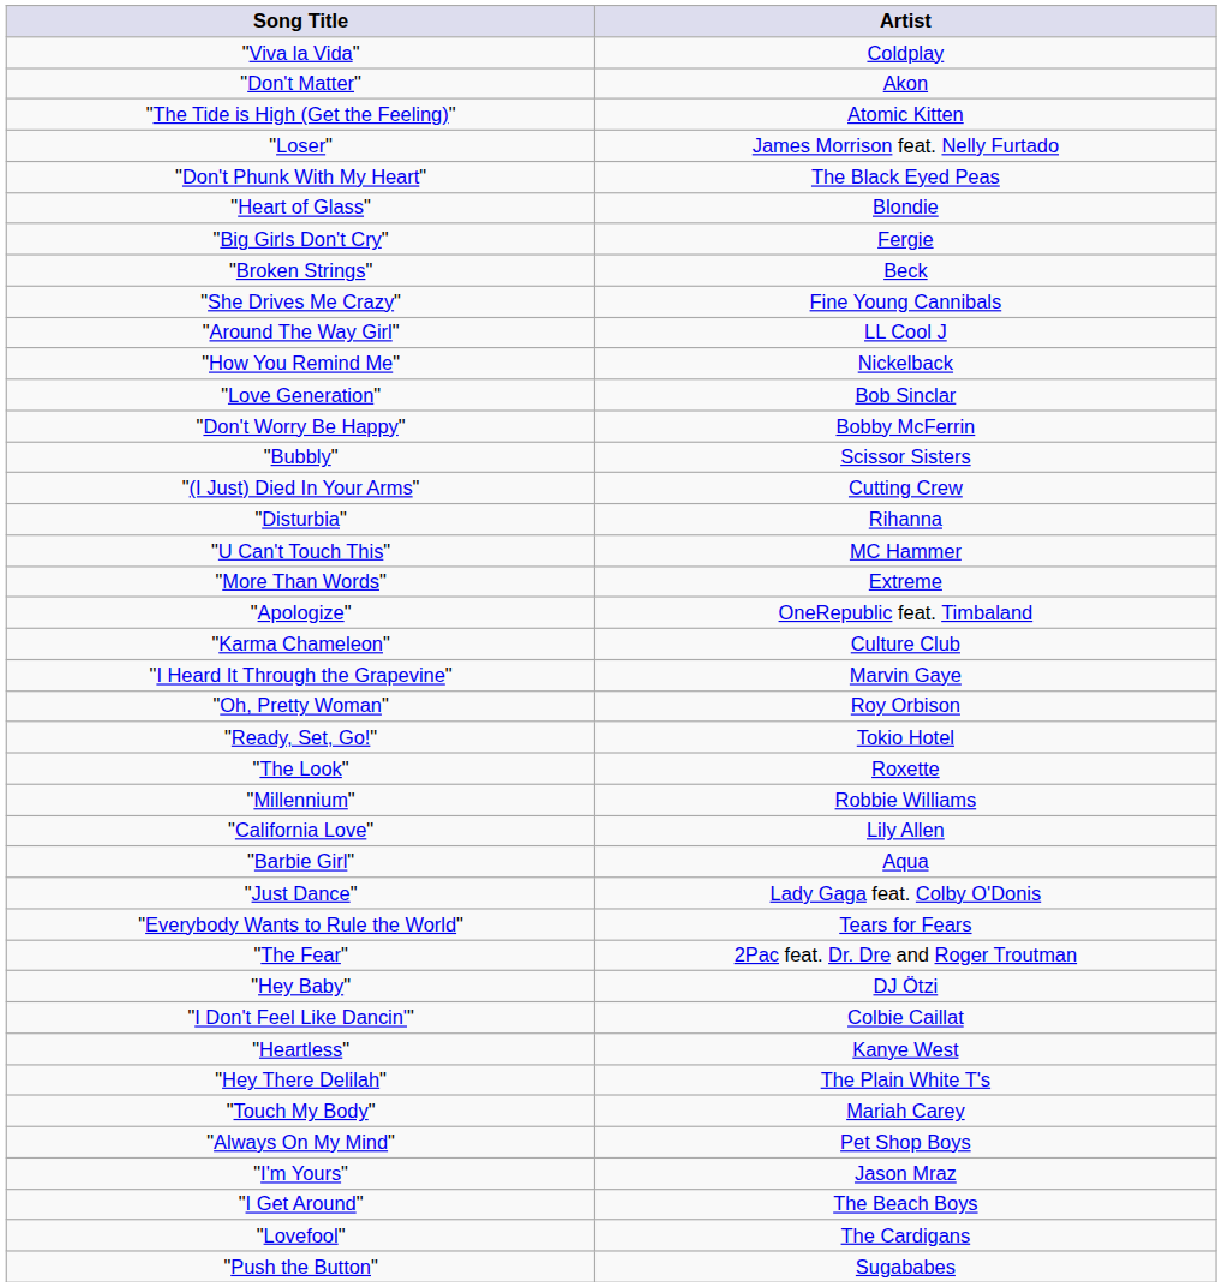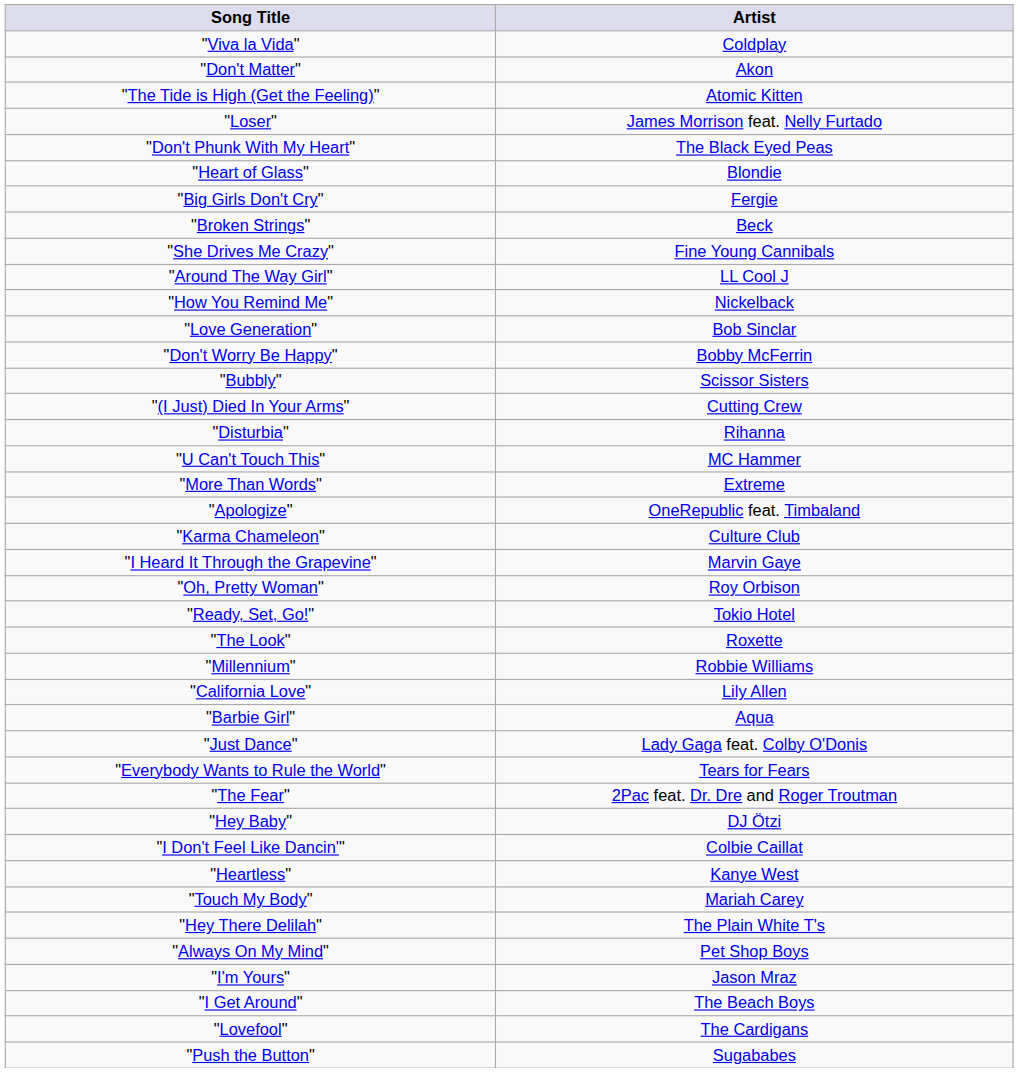rows swapped: "Touch My Body" <-> "Hey There Delilah"
